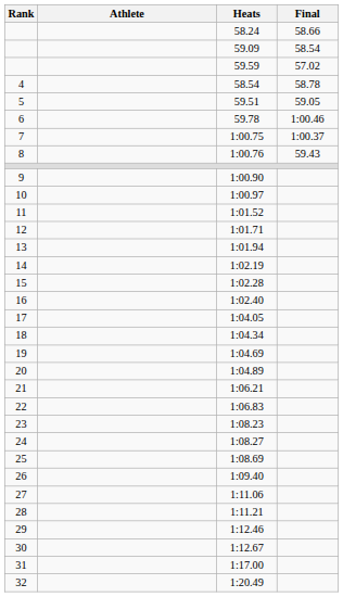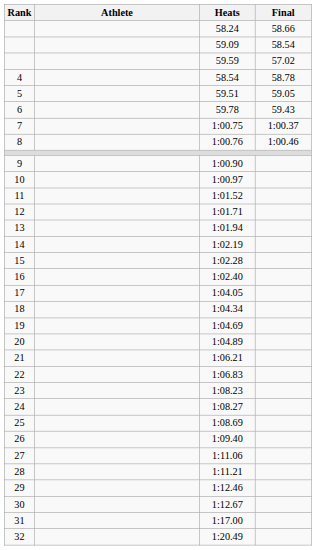59.78 | Final: 1:00.46 -> 59.43
1:00.76 | Final: 59.43 -> 1:00.46
